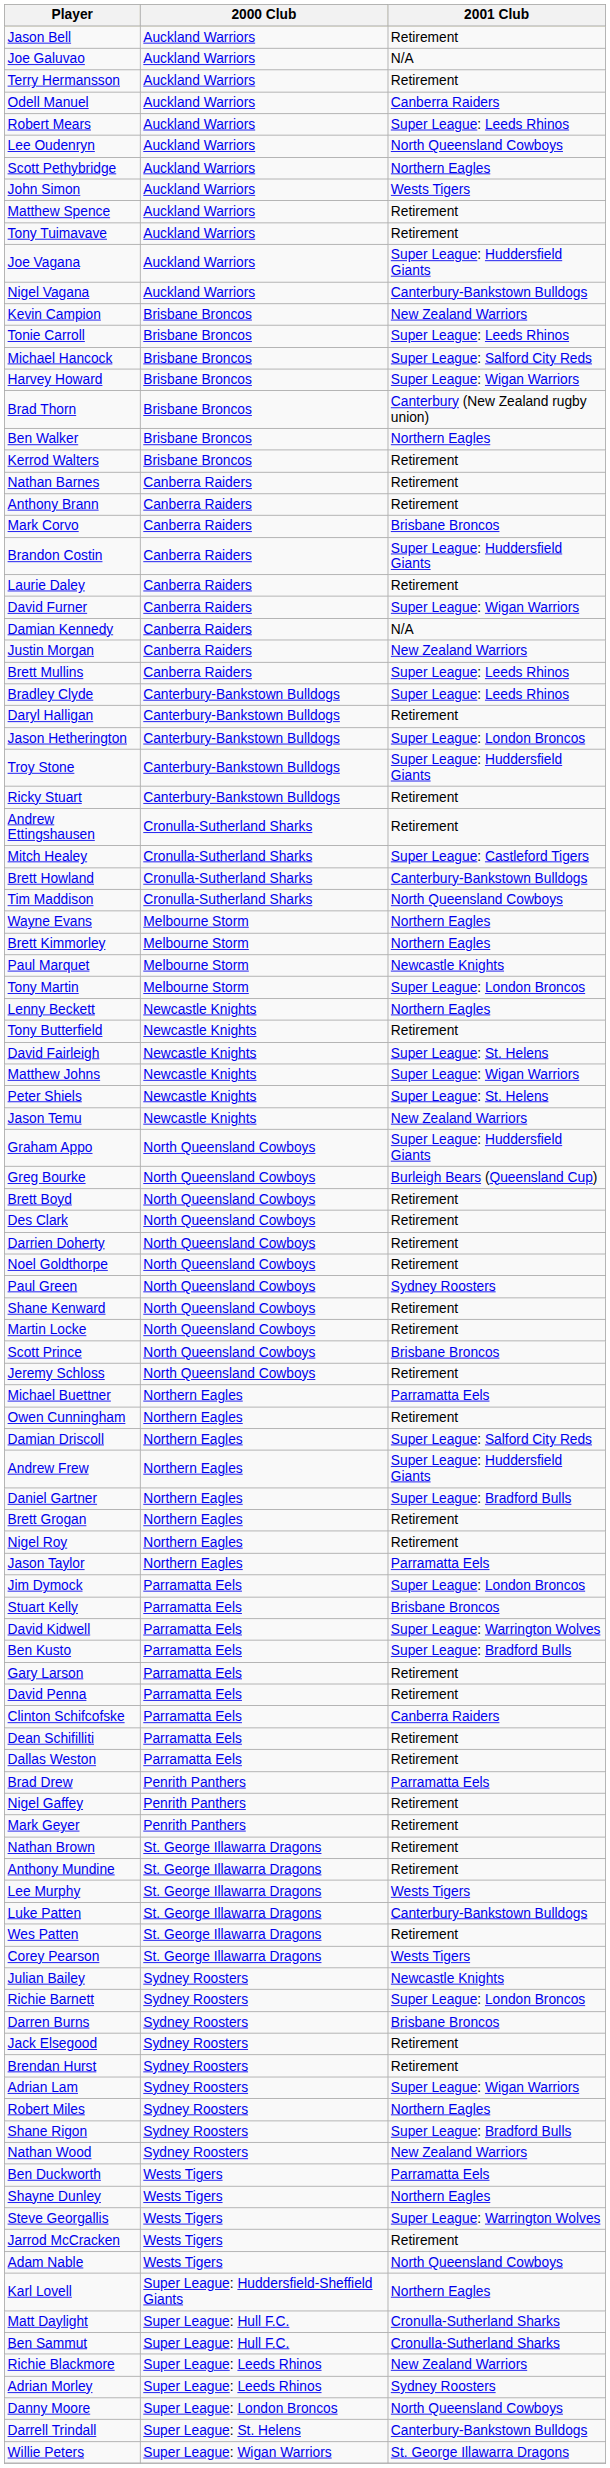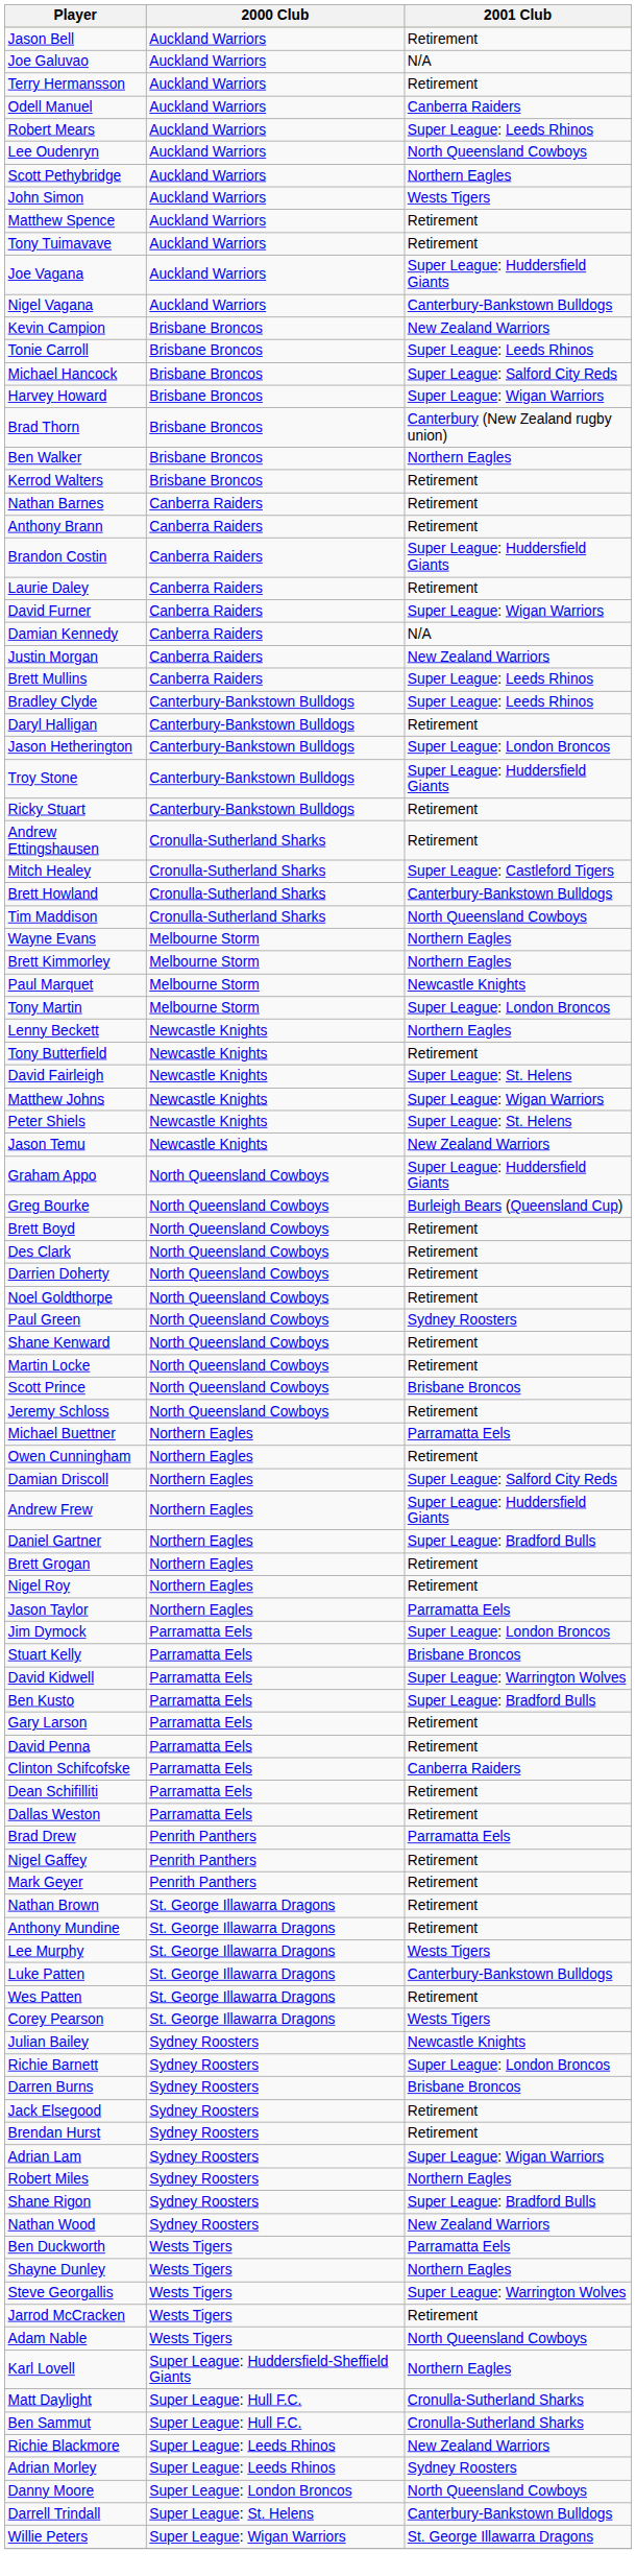- row: Mark Corvo | Canberra Raiders | Brisbane Broncos
